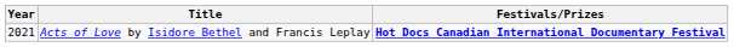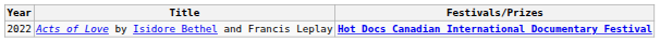Acts of Love by Isidore Bethel and Francis Leplay | Year: 2021 -> 2022
